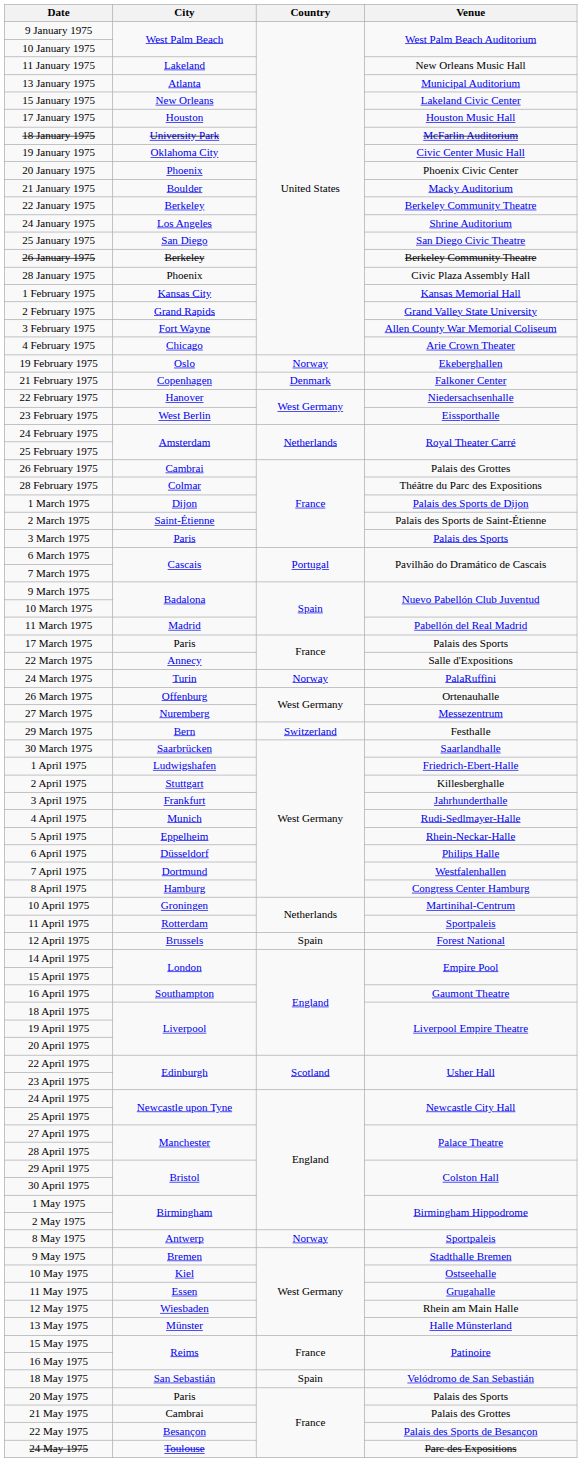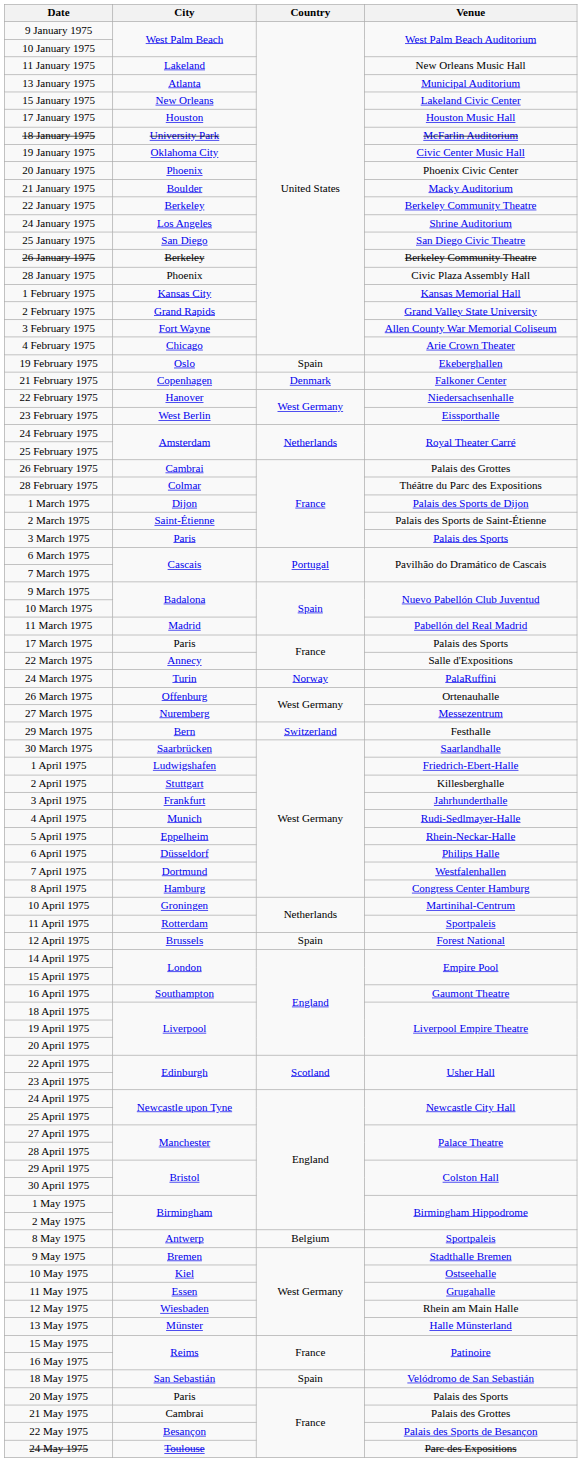19 February 1975 | Country: Norway -> Spain
8 May 1975 | Country: Norway -> Belgium
